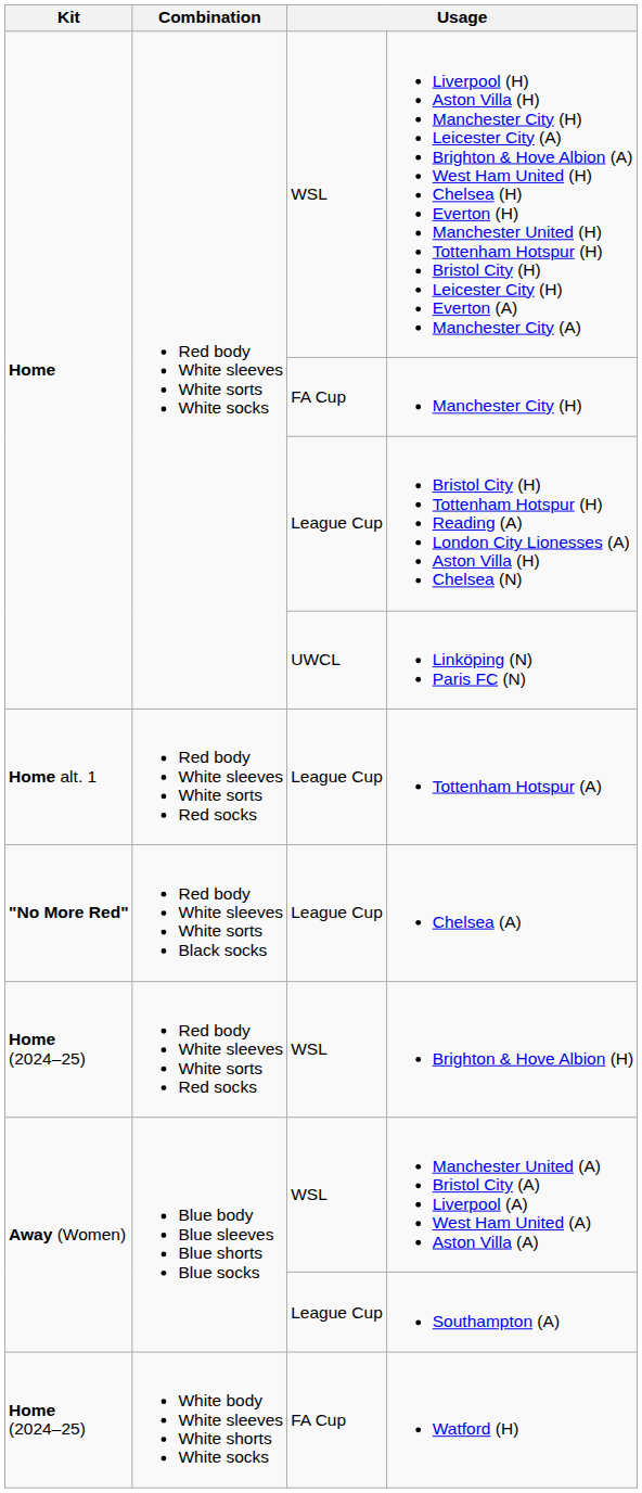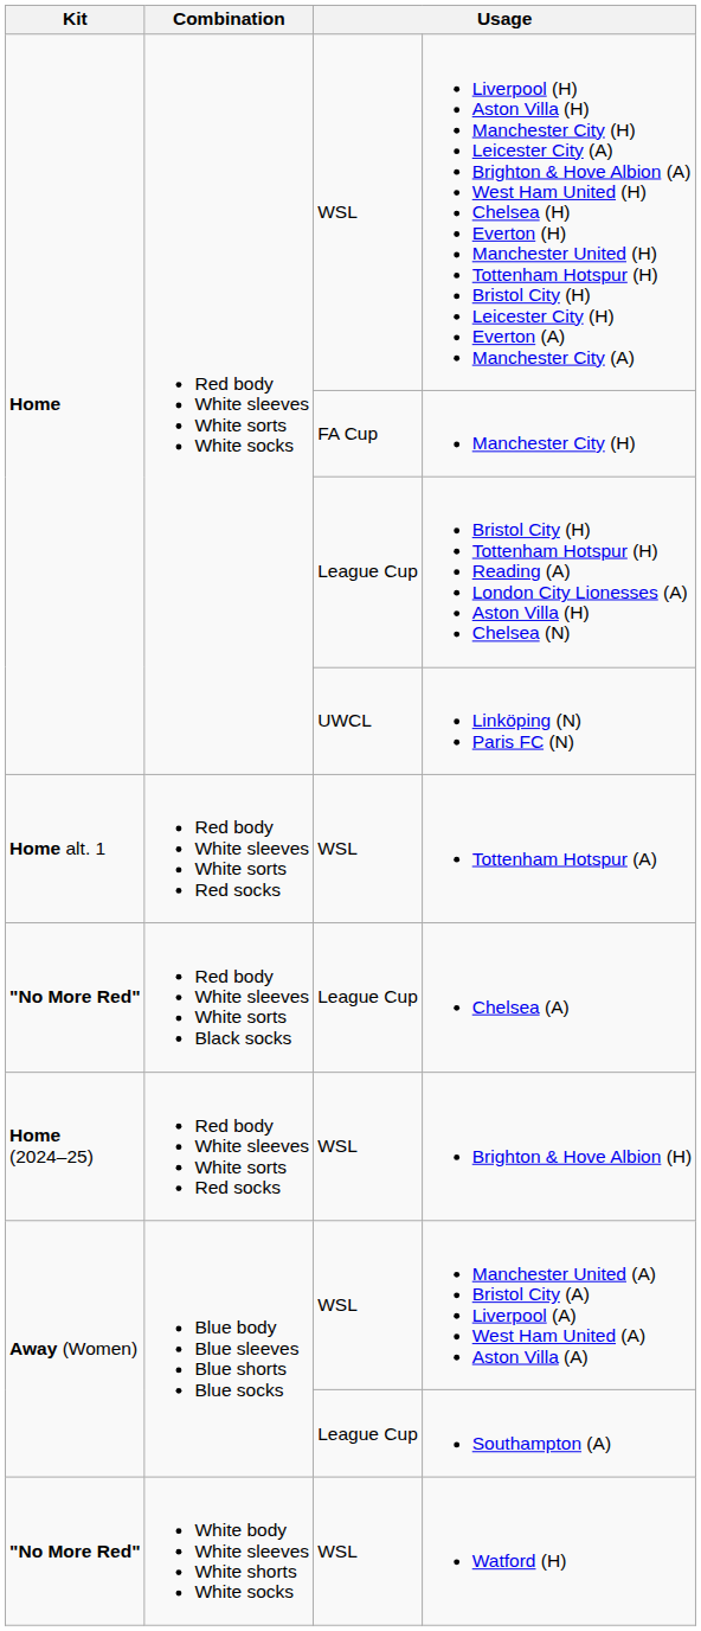Tottenham Hotspur (A) | column 3: League Cup -> WSL
Watford (H) | Kit: Home (2024–25) -> "No More Red"
Watford (H) | column 3: FA Cup -> WSL
